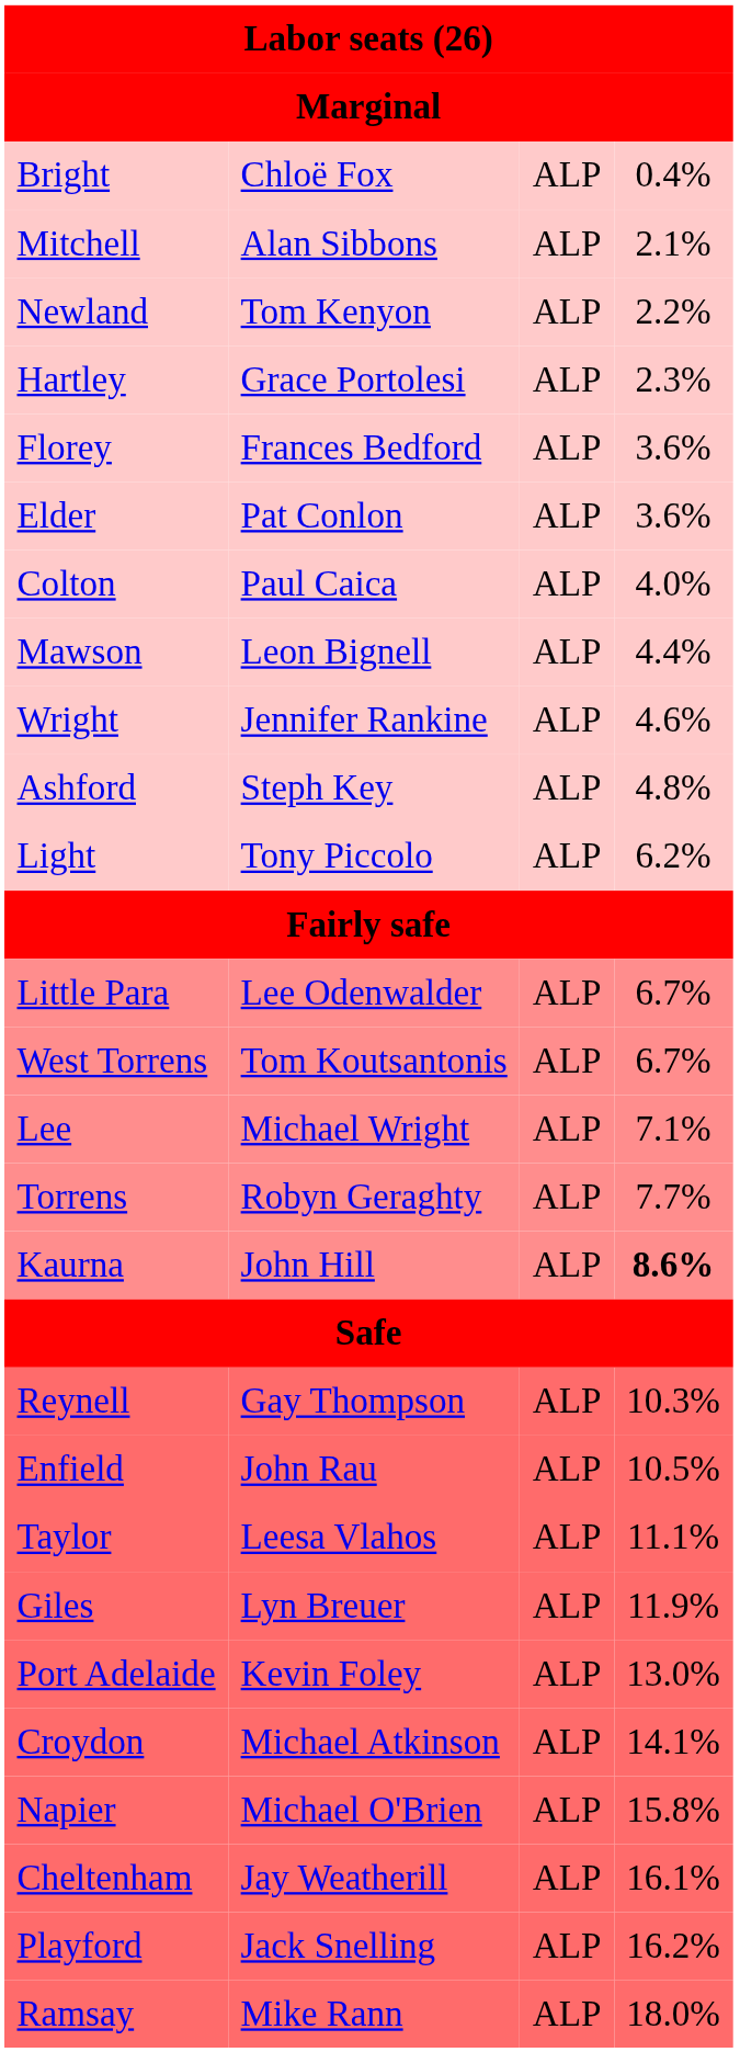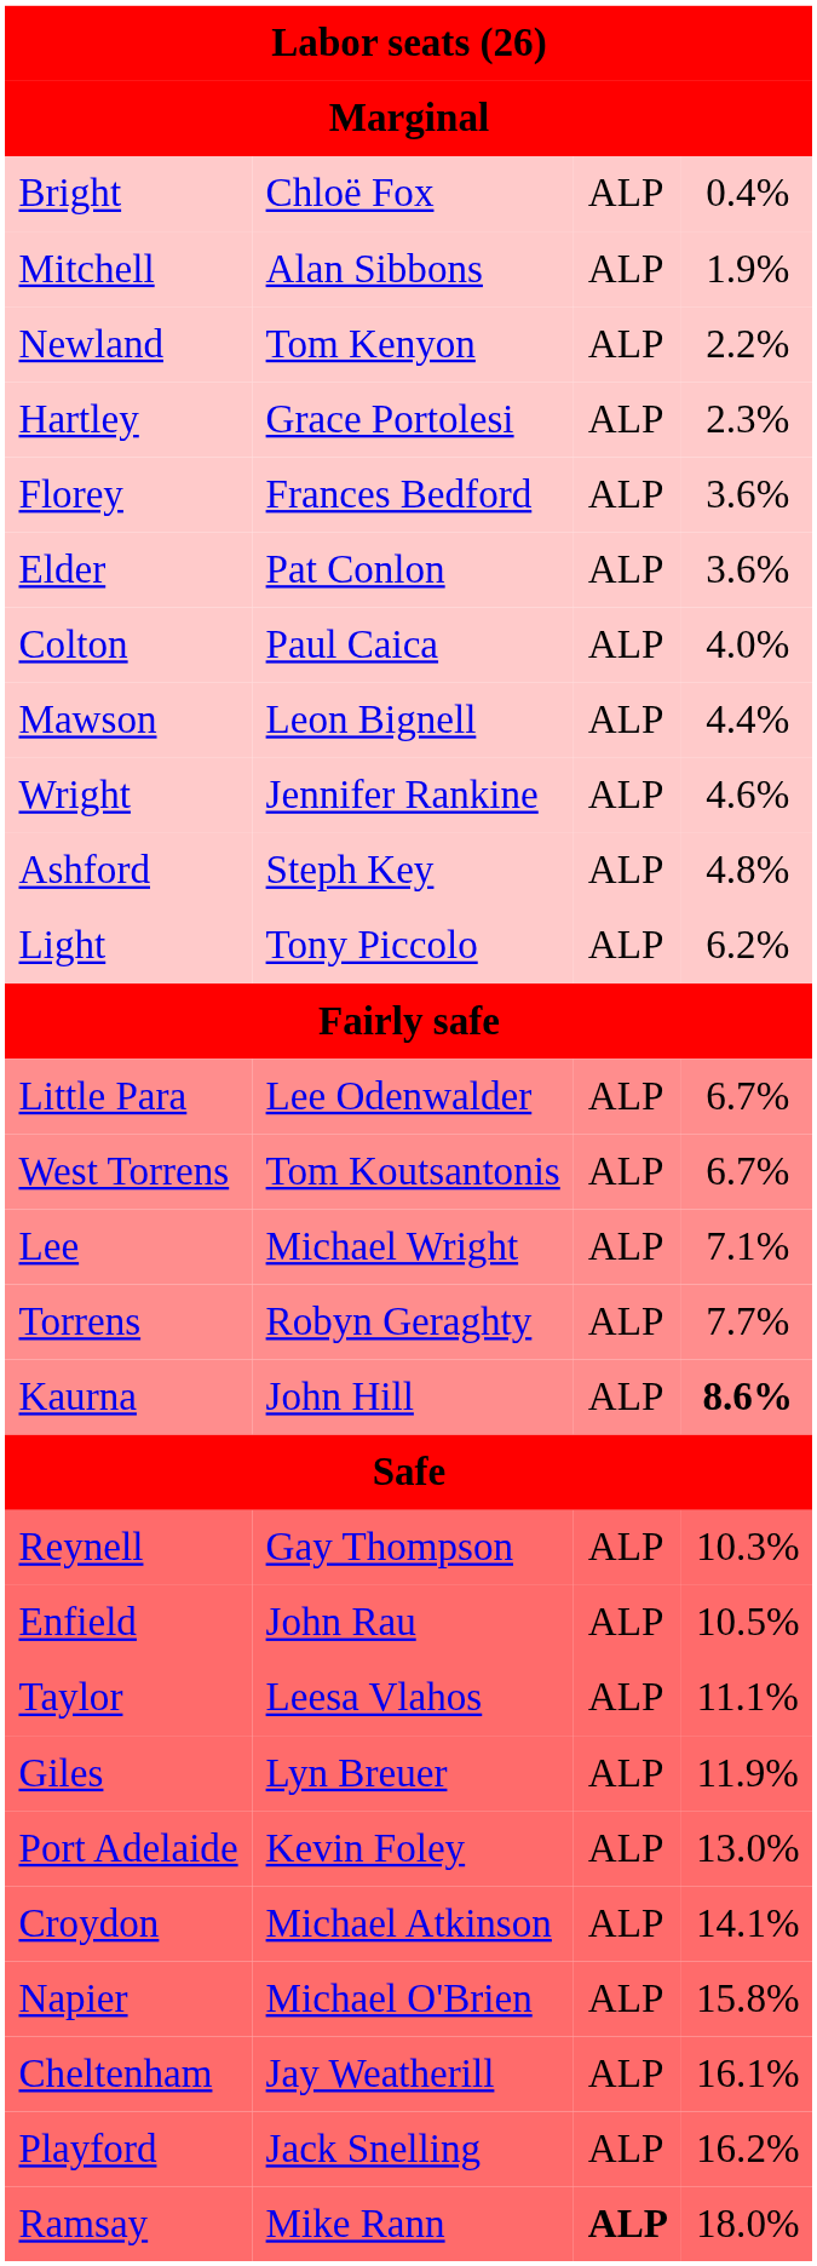Mitchell | column 4: 2.1% -> 1.9%
Ramsay | column 3: normal -> bold
